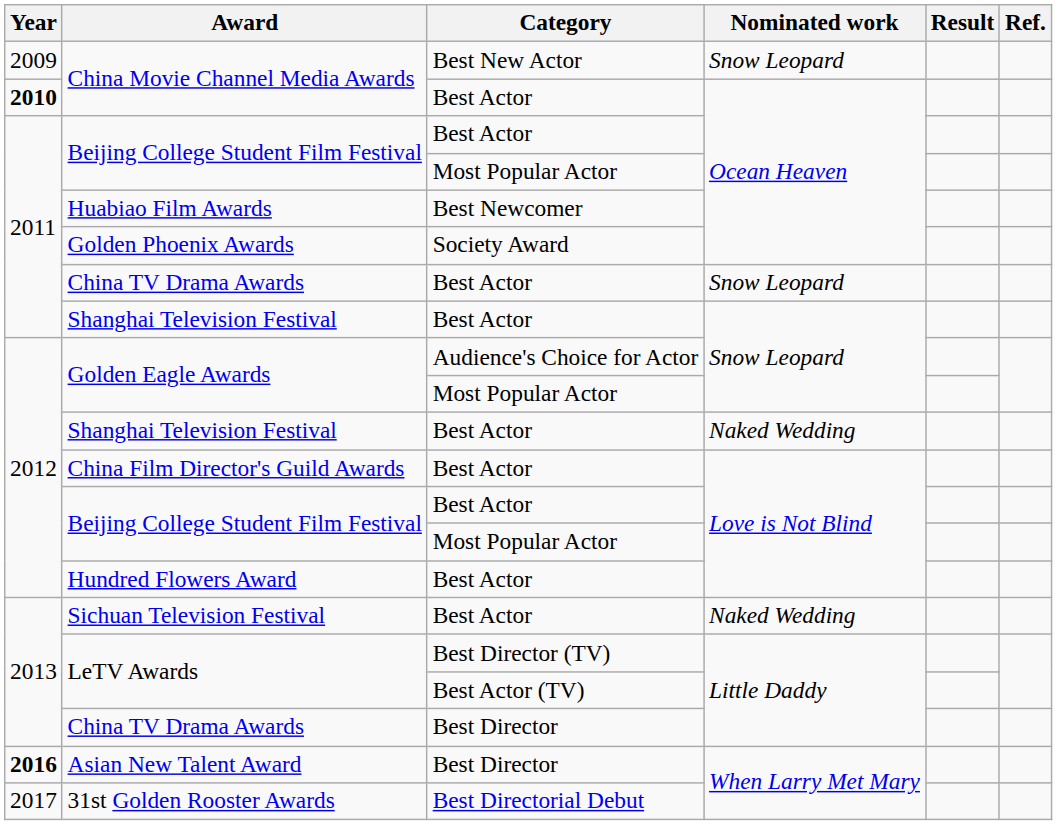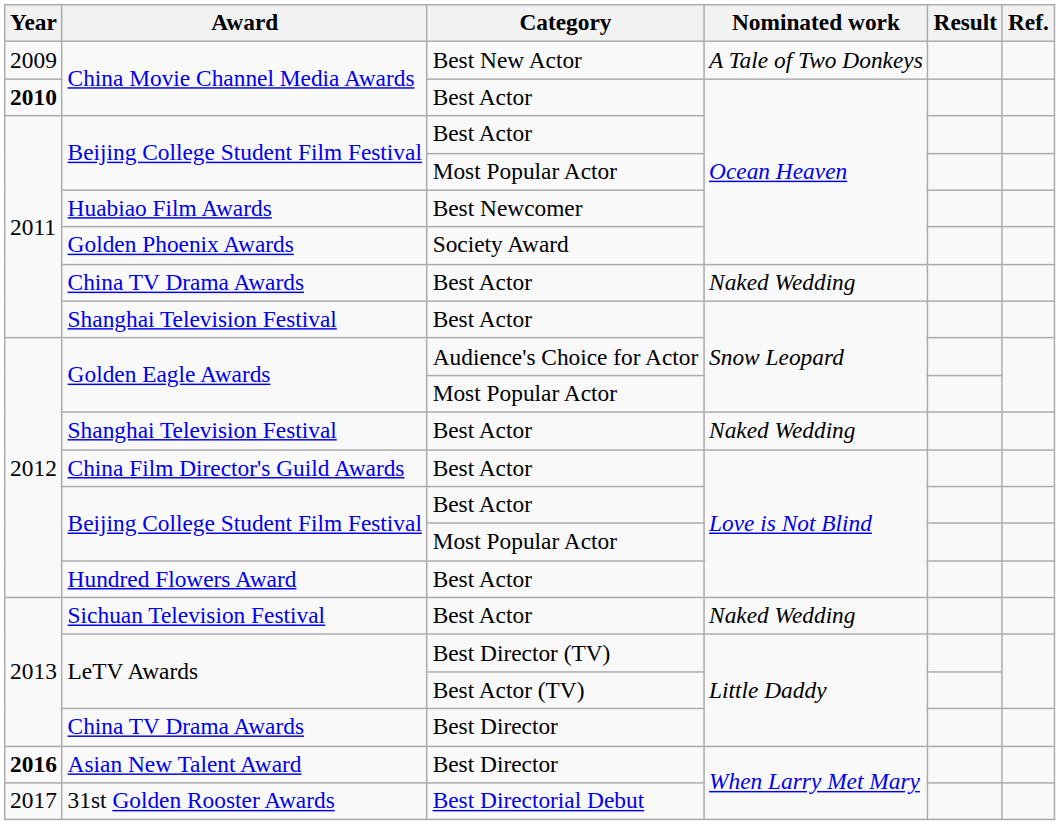China Movie Channel Media Awards / Best New Actor | Nominated work: Snow Leopard -> A Tale of Two Donkeys
China TV Drama Awards / Best Actor | Nominated work: Snow Leopard -> Naked Wedding
